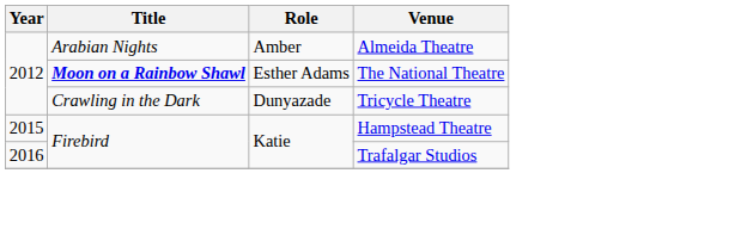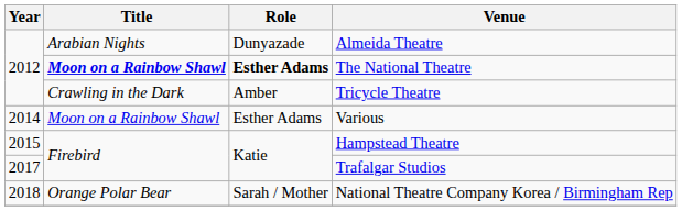Almeida Theatre | Role: Amber -> Dunyazade
The National Theatre | Role: normal -> bold
Tricycle Theatre | Role: Dunyazade -> Amber
+ row: 2014 | Moon on a Rainbow Shawl | Esther Adams | Various
Trafalgar Studios | Year: 2016 -> 2017
+ row: 2018 | Orange Polar Bear | Sarah / Mother | National Theatre Company Korea / Birmingham Rep
